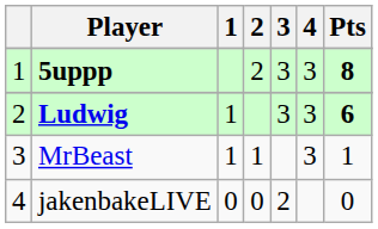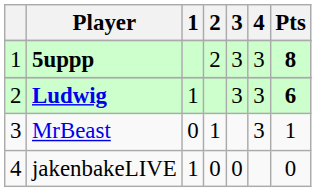MrBeast | 1: 1 -> 0
jakenbakeLIVE | 1: 0 -> 1
jakenbakeLIVE | 3: 2 -> 0
